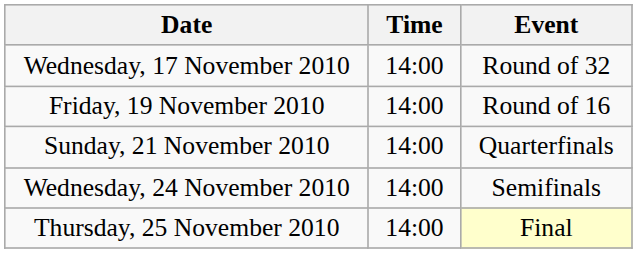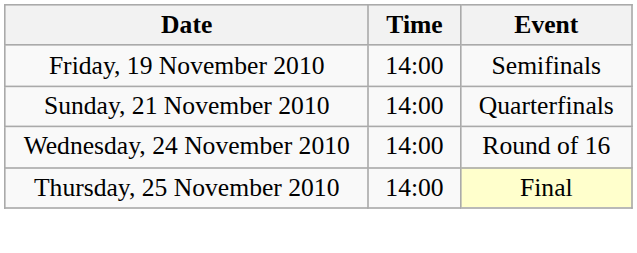- row: Wednesday, 17 November 2010 | 14:00 | Round of 32
Friday, 19 November 2010 | Event: Round of 16 -> Semifinals
Wednesday, 24 November 2010 | Event: Semifinals -> Round of 16
